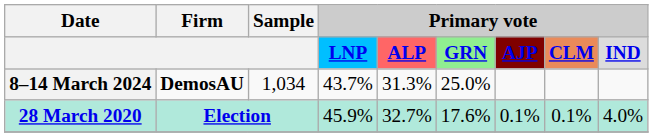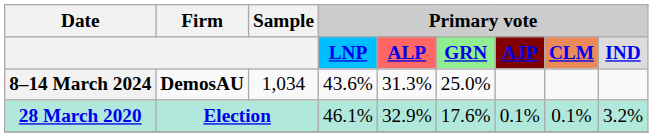8–14 March 2024 | Primary vote / LNP: 43.7% -> 43.6%
28 March 2020 | Primary vote / LNP: 45.9% -> 46.1%
28 March 2020 | Primary vote / ALP: 32.7% -> 32.9%
28 March 2020 | Primary vote / IND: 4.0% -> 3.2%
